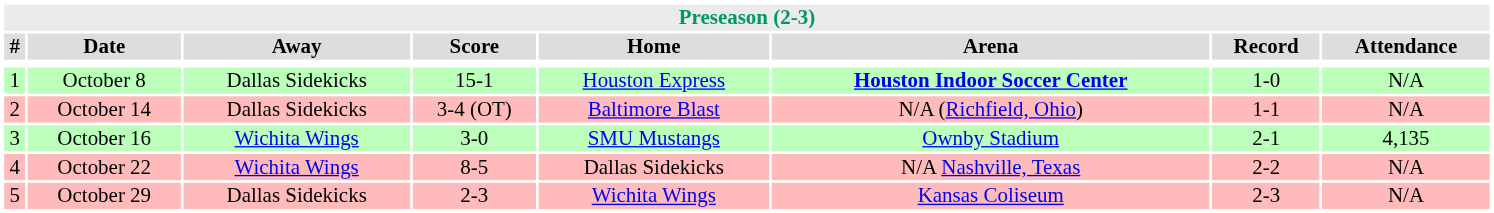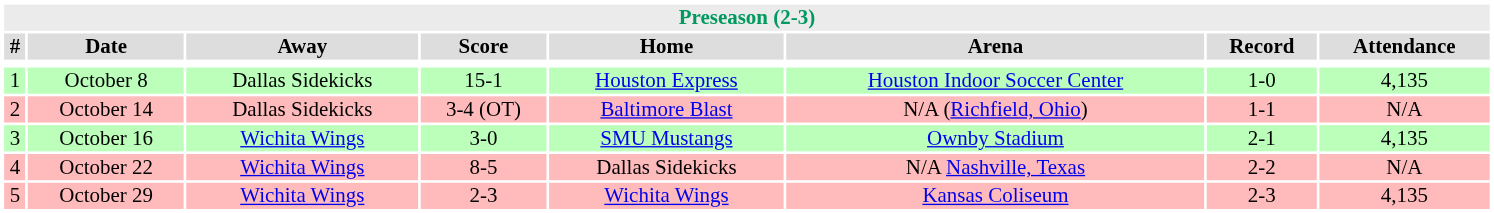October 8 | Arena: bold -> normal
October 8 | Attendance: N/A -> 4,135
October 29 | Away: Dallas Sidekicks -> Wichita Wings
October 29 | Attendance: N/A -> 4,135
